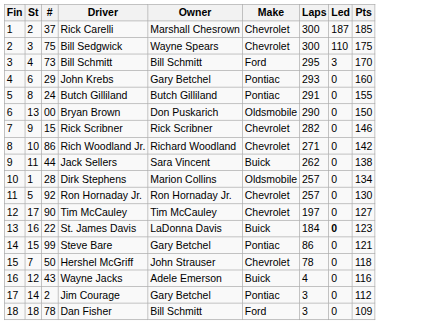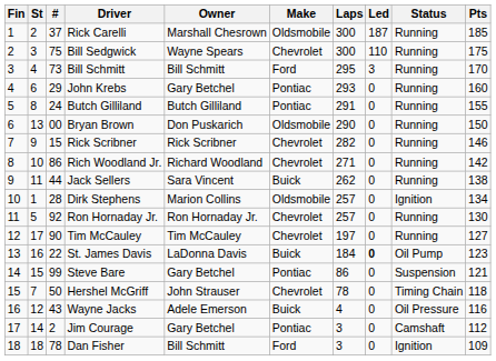+ column: Status | Running | Running | Running | Running | Running | Running | Running | Running | Running | Ignition | Running | Running | Oil Pump | Suspension | Timing Chain | Oil Pressure | Camshaft | Ignition
Rick Carelli | Make: Chevrolet -> Oldsmobile
